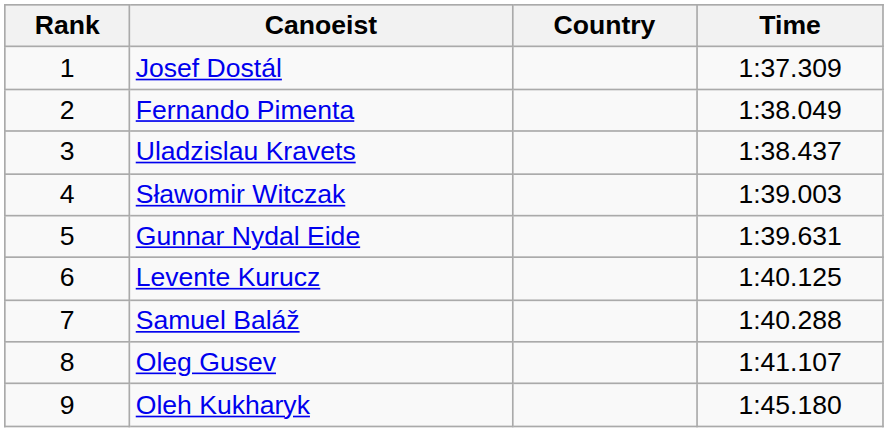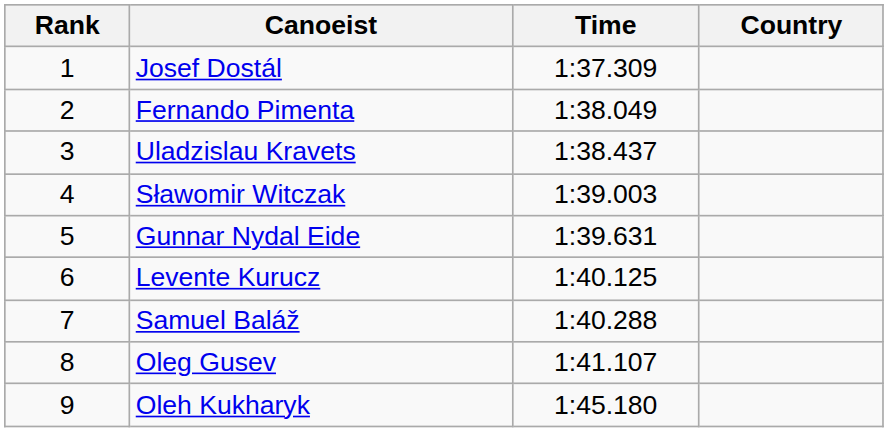columns swapped: Country <-> Time
